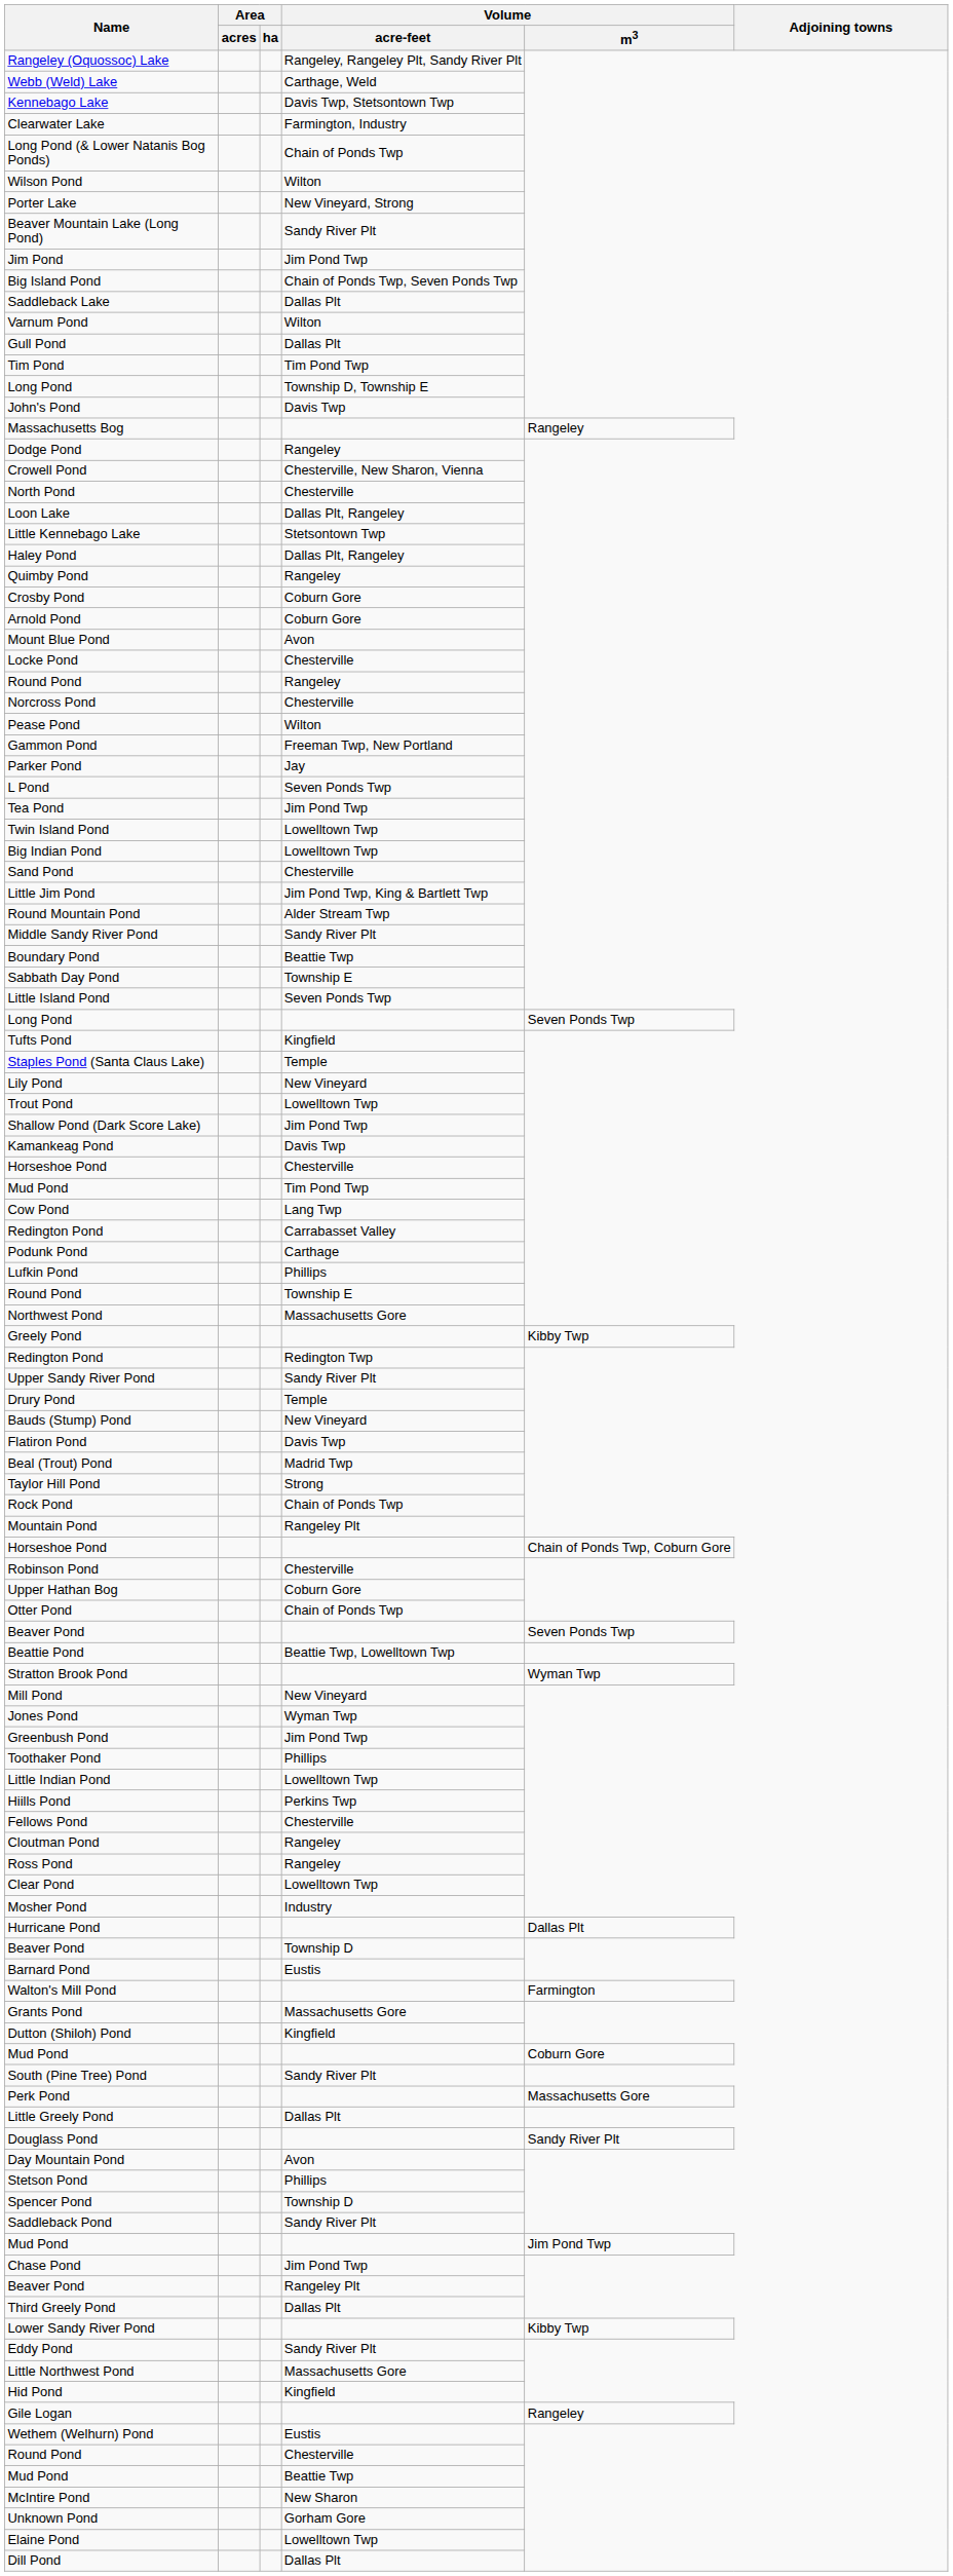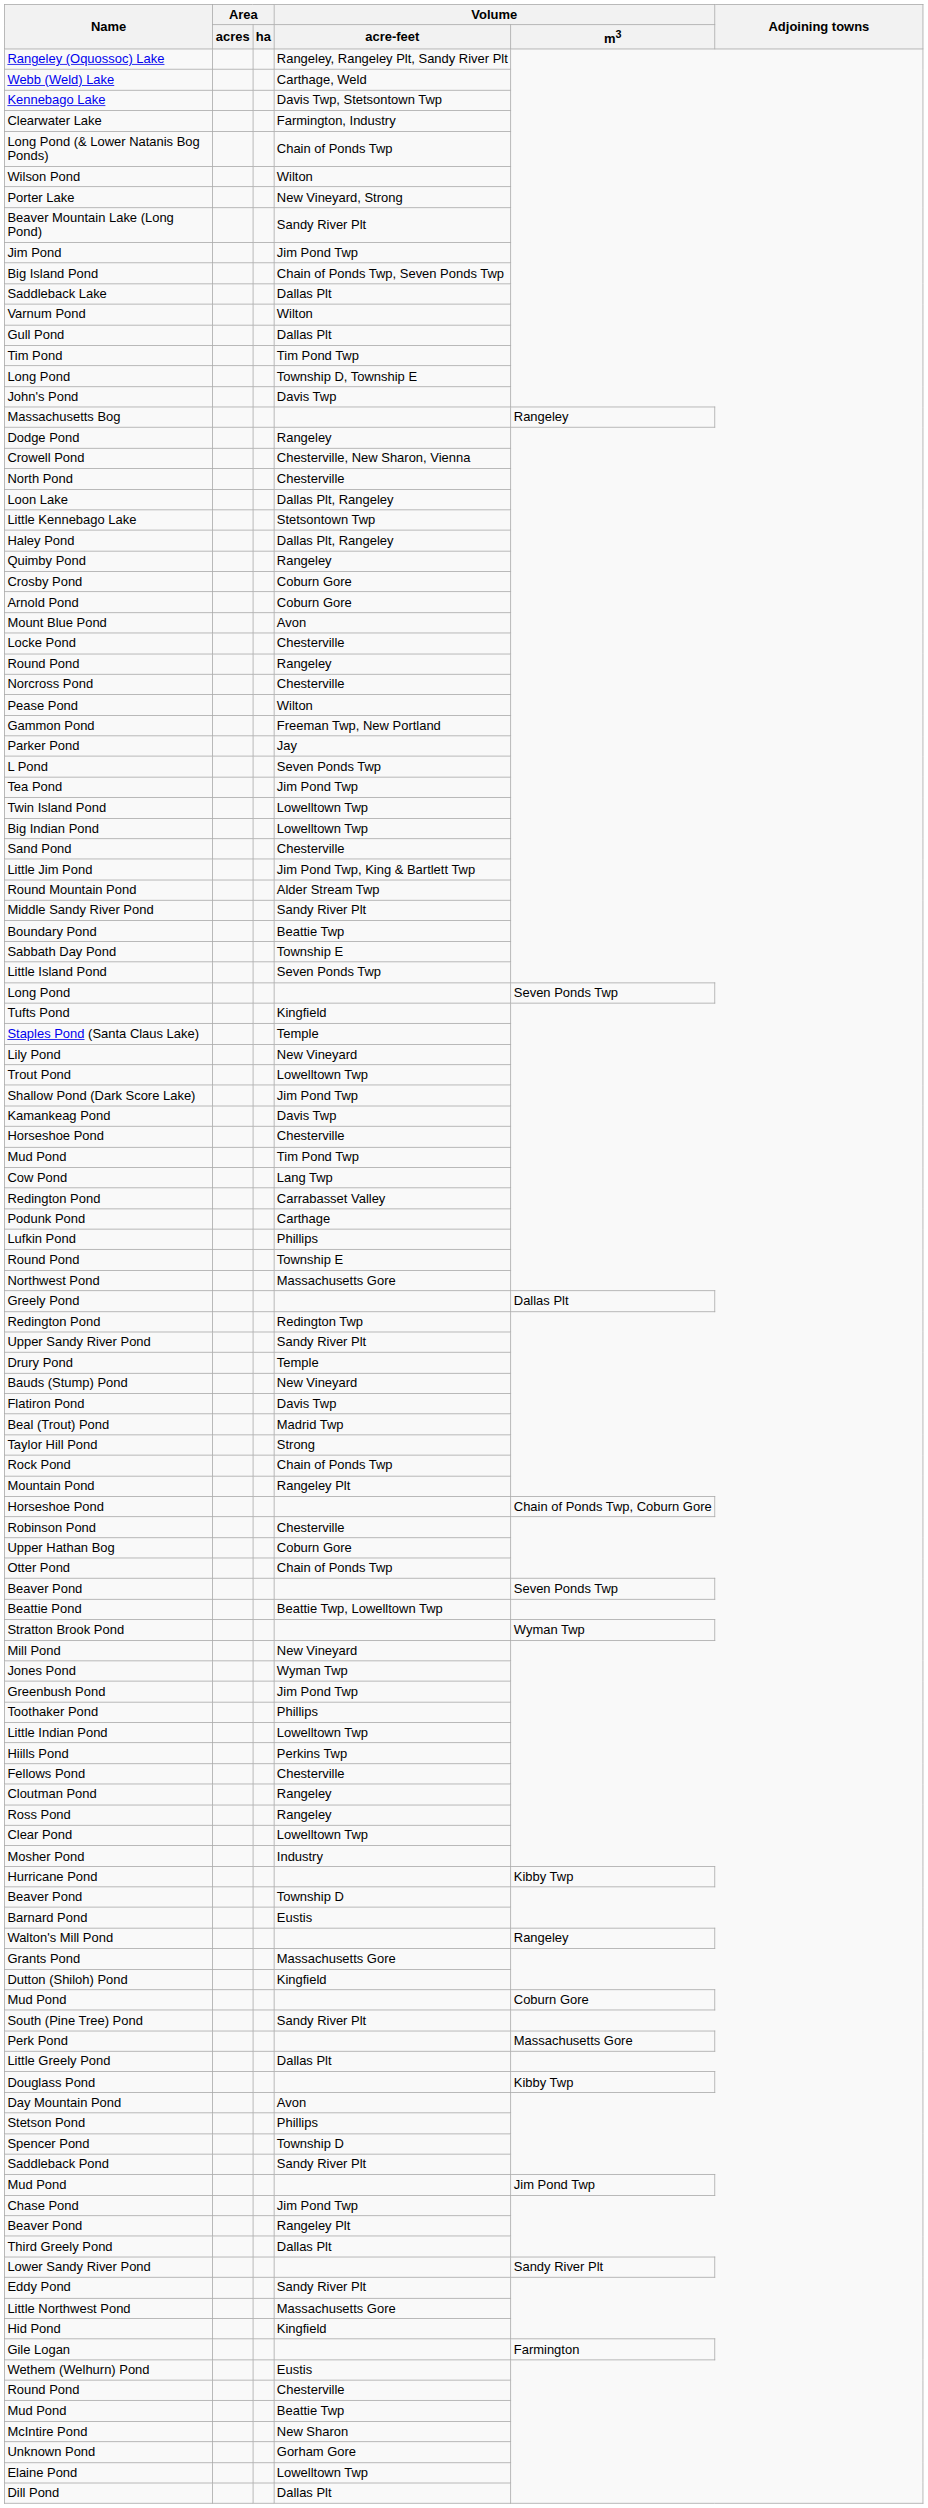Greely Pond | Volume / m3: Kibby Twp -> Dallas Plt
Hurricane Pond | Volume / m3: Dallas Plt -> Kibby Twp
Walton's Mill Pond | Volume / m3: Farmington -> Rangeley
Douglass Pond | Volume / m3: Sandy River Plt -> Kibby Twp
Lower Sandy River Pond | Volume / m3: Kibby Twp -> Sandy River Plt
Gile Logan | Volume / m3: Rangeley -> Farmington
